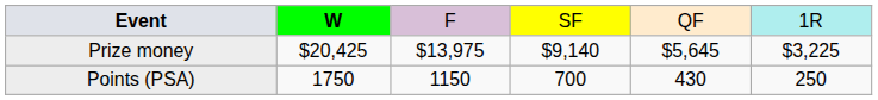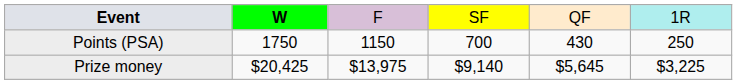rows swapped: Points (PSA) <-> Prize money
